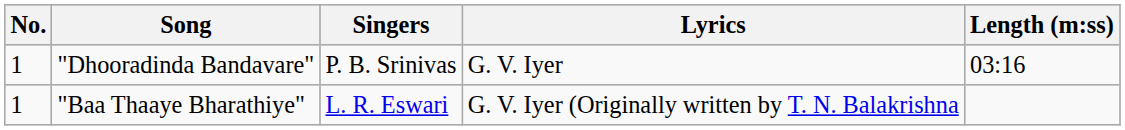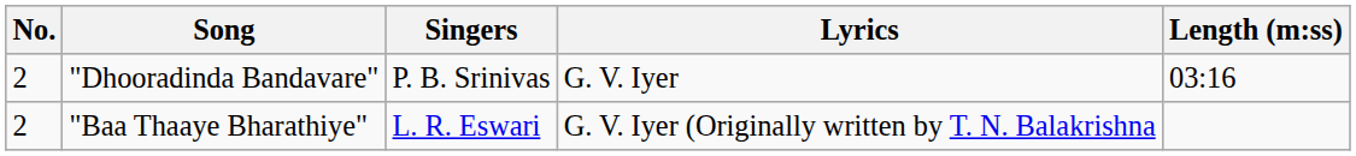"Dhooradinda Bandavare" | No.: 1 -> 2
"Baa Thaaye Bharathiye" | No.: 1 -> 2
